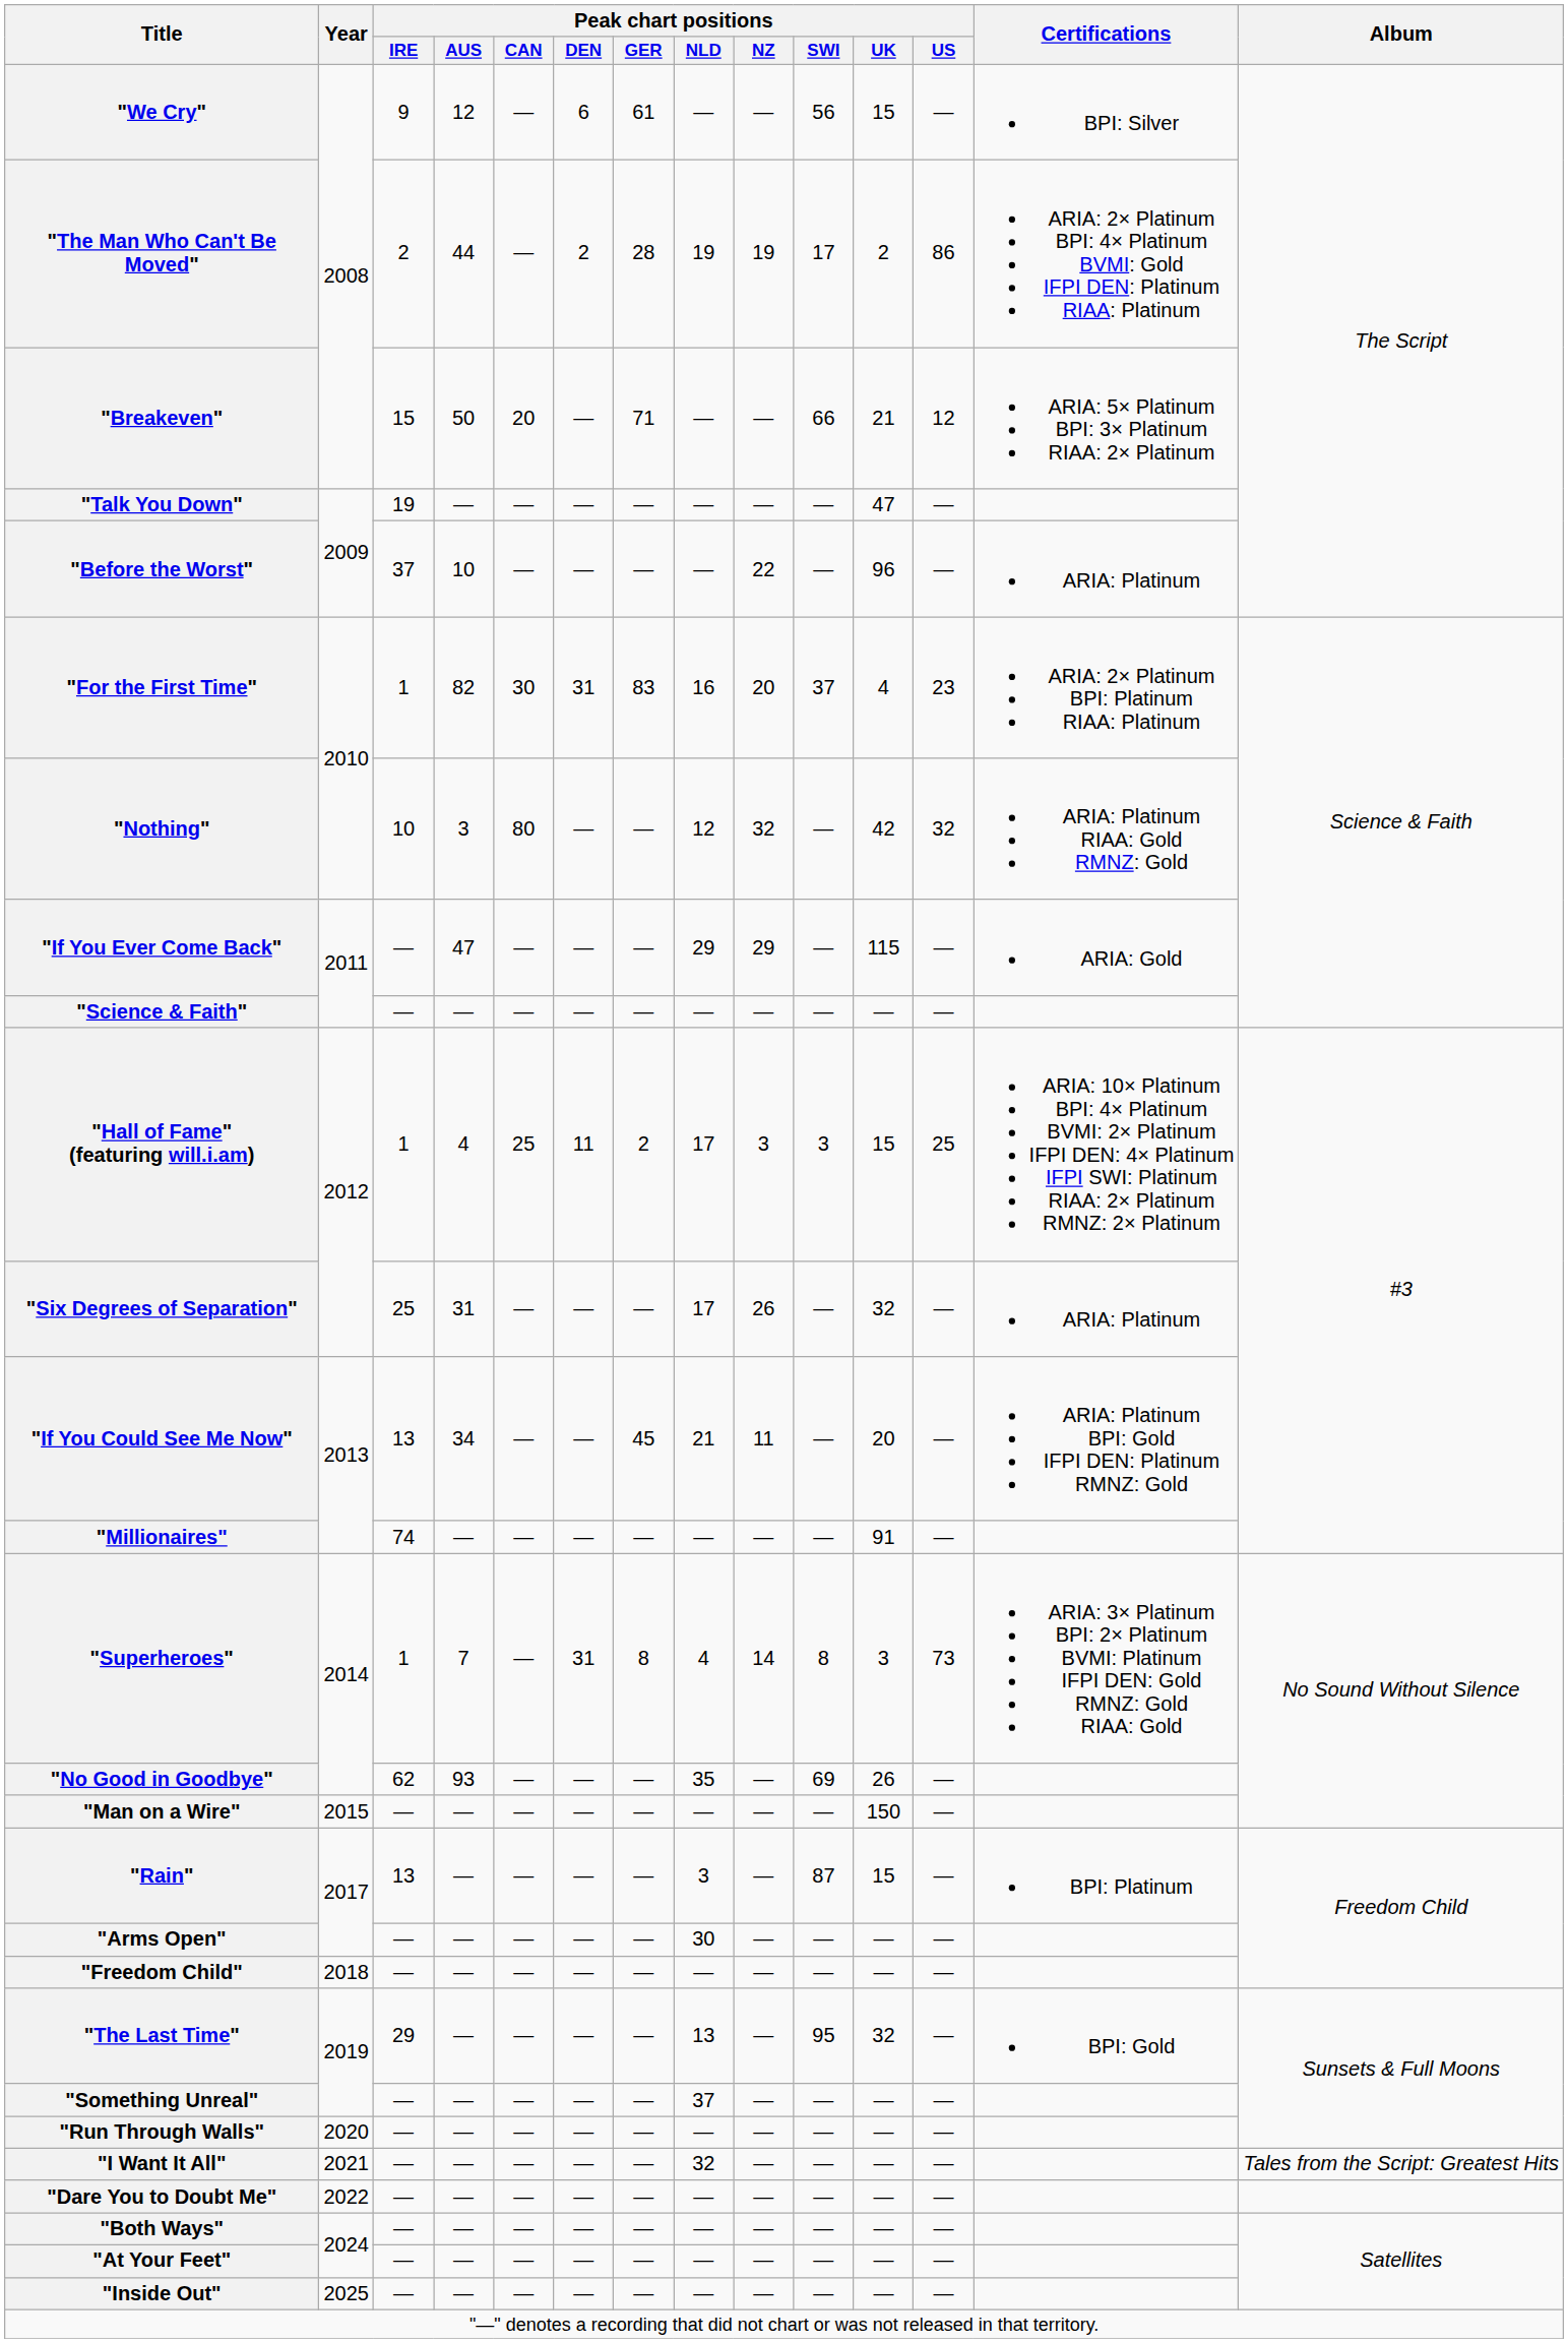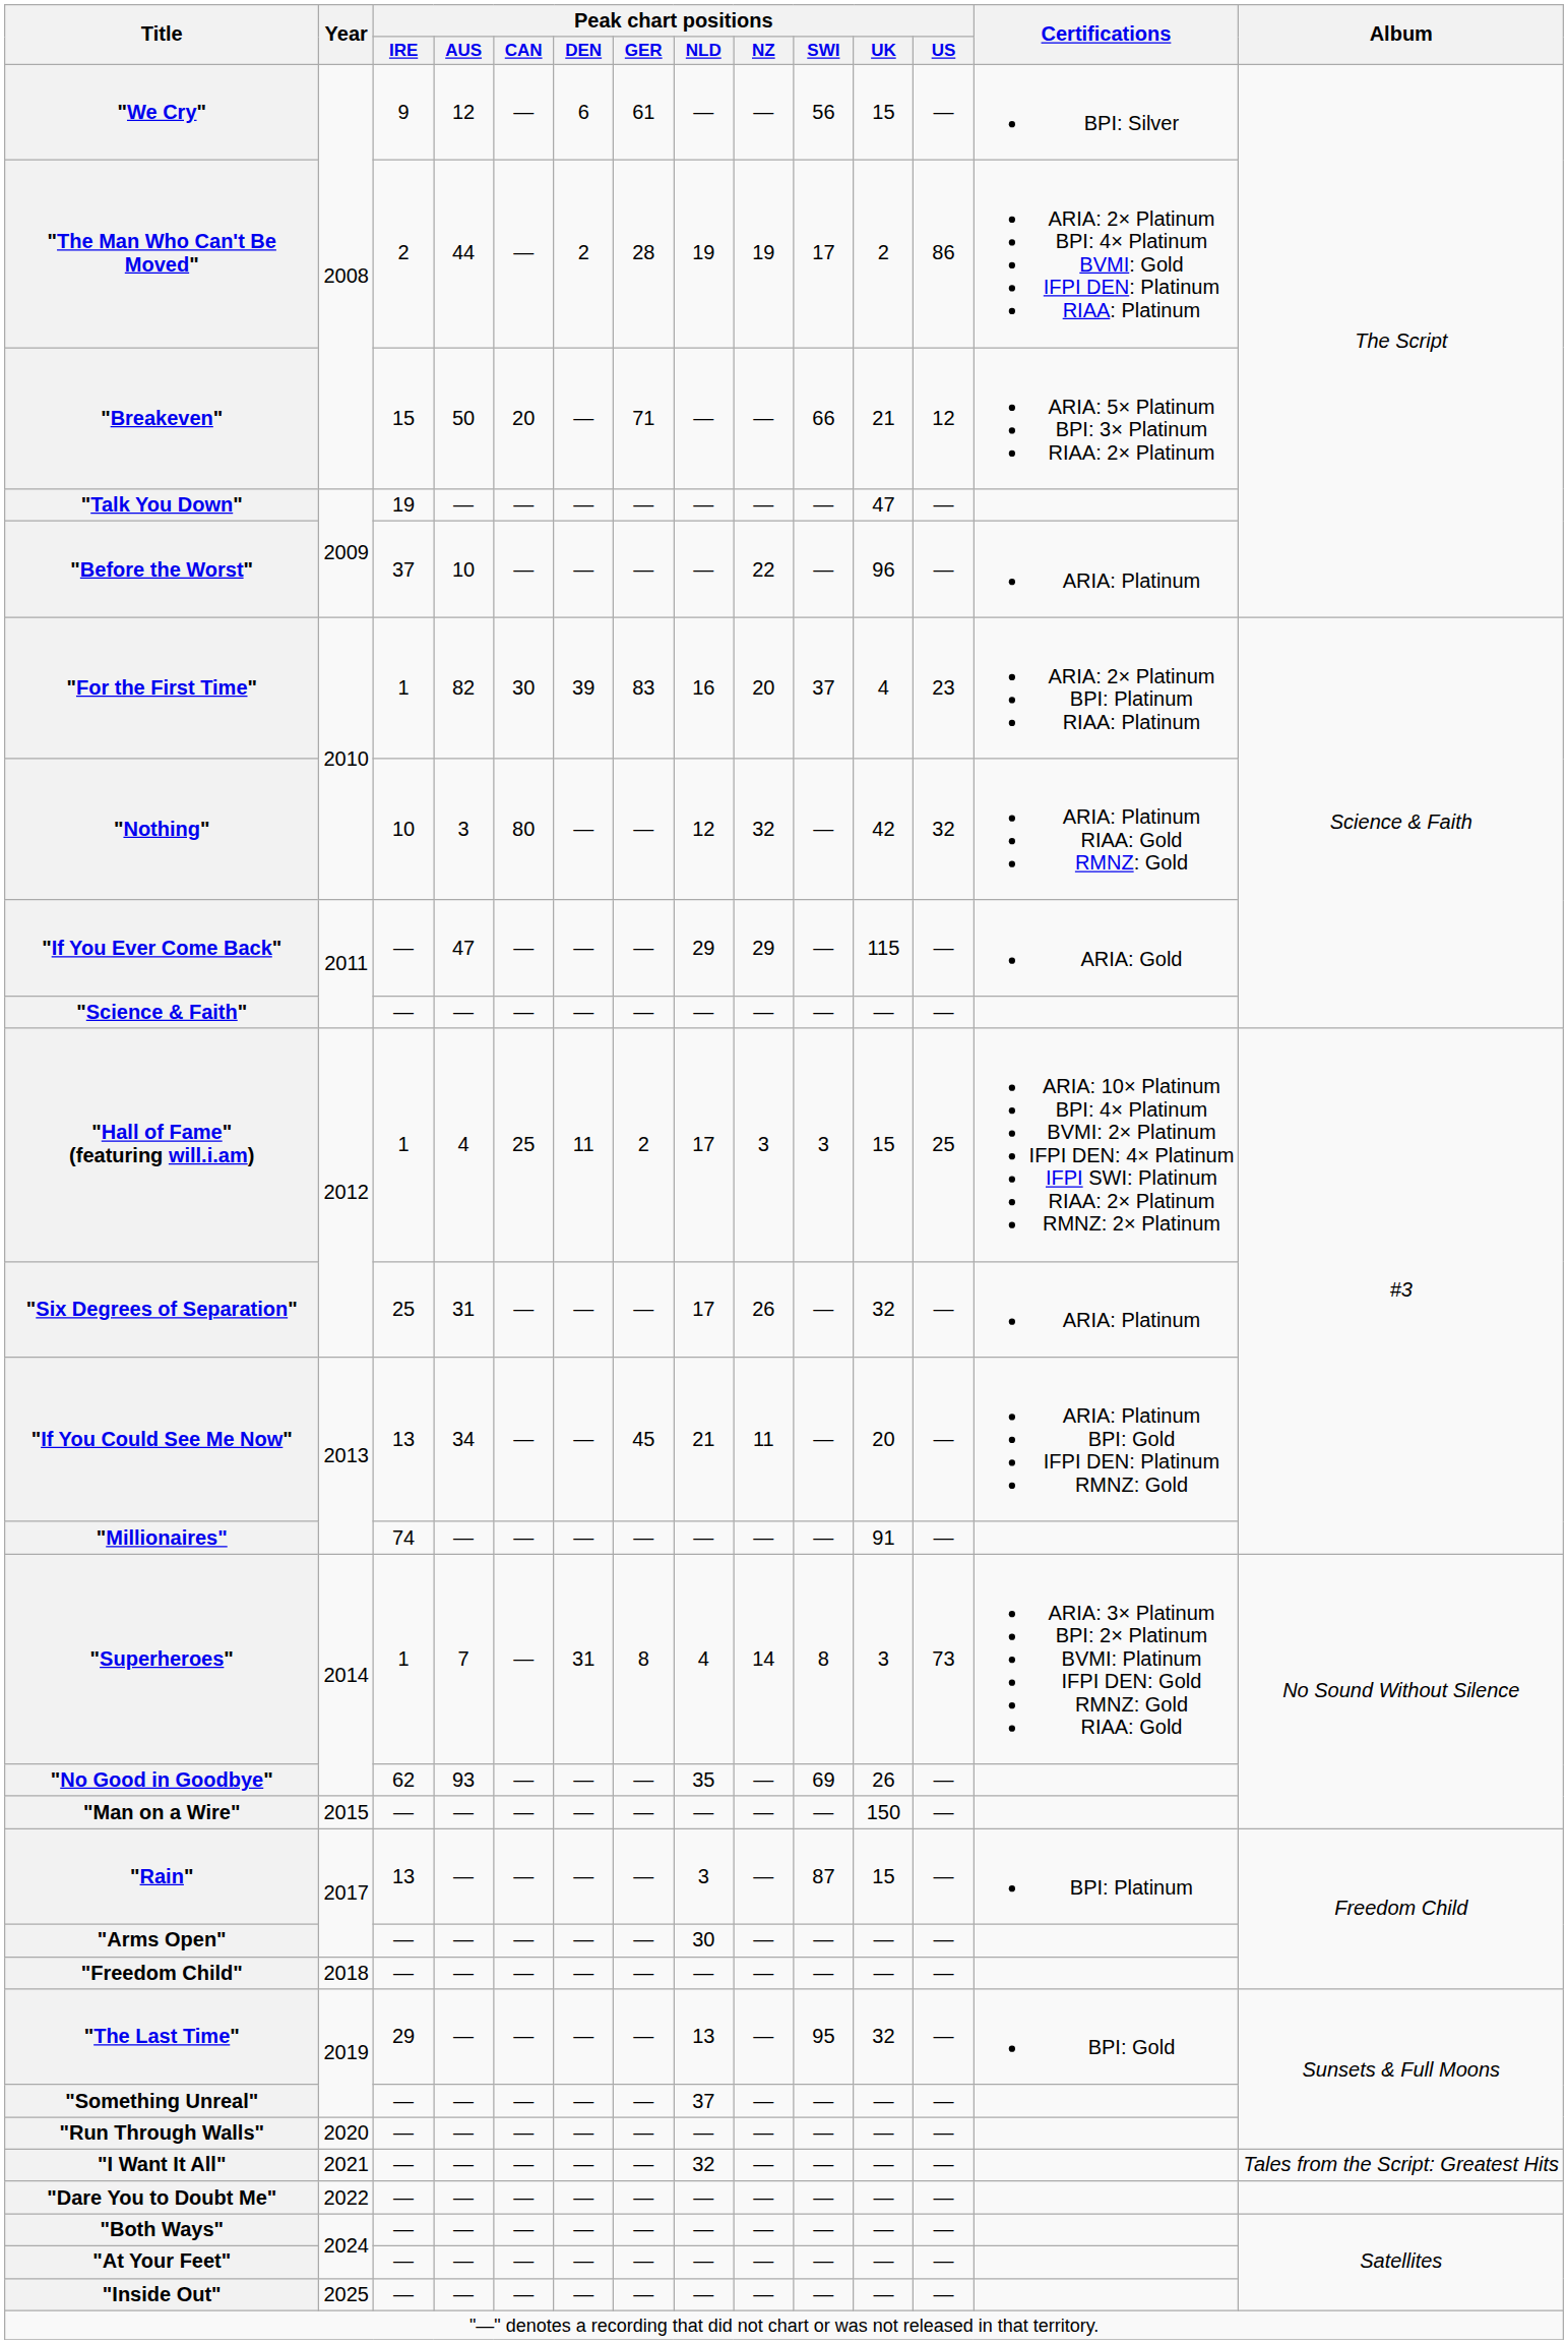"For the First Time" | Peak chart positions / DEN: 31 -> 39
